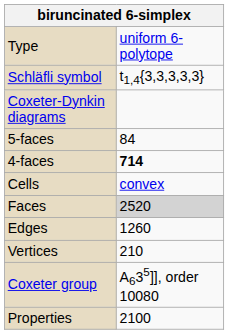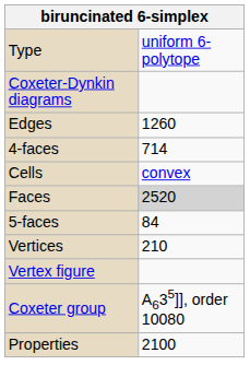- row: Schläfli symbol | t1,4{3,3,3,3,3}
rows swapped: 5-faces <-> Edges
4-faces | column 2: bold -> normal
+ row: Vertex figure
